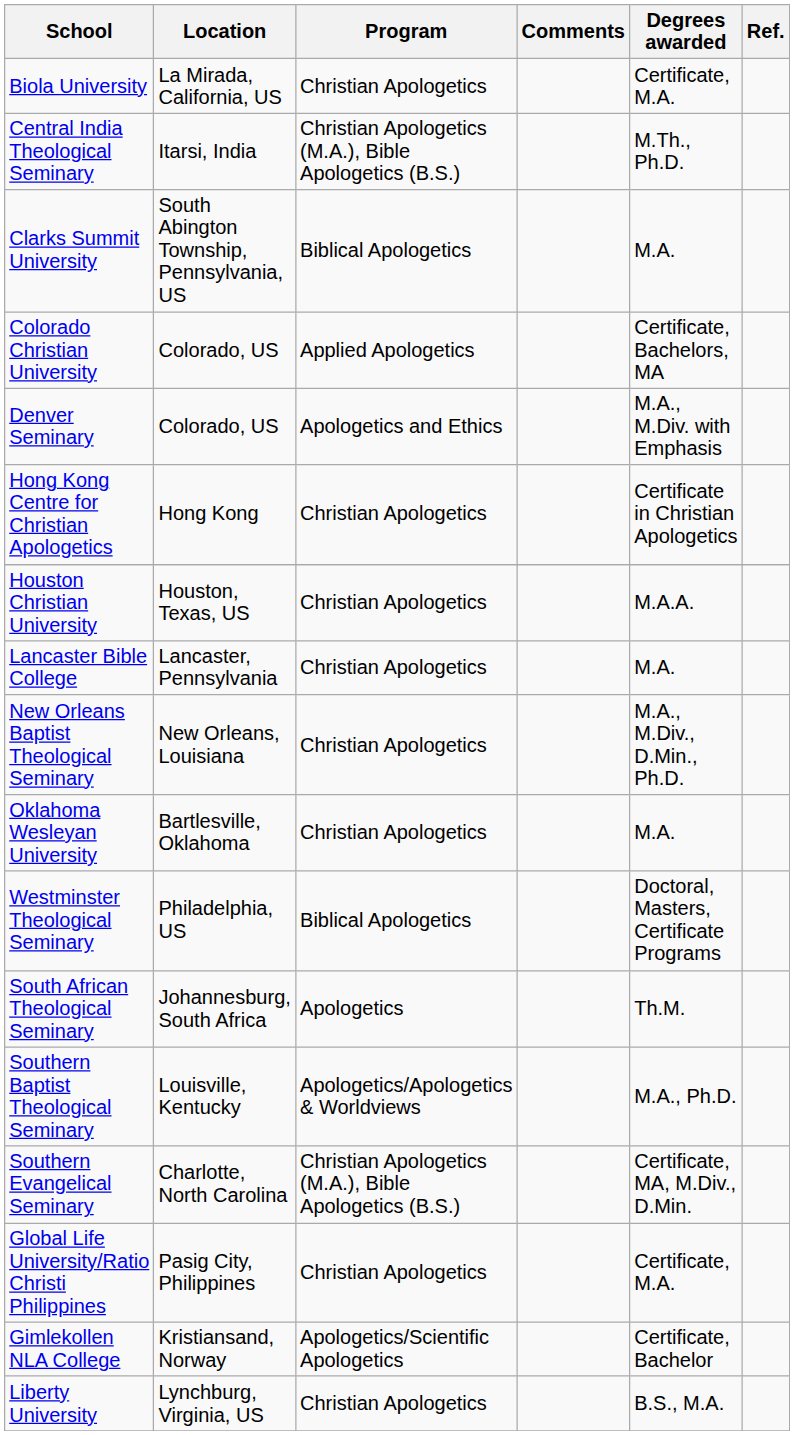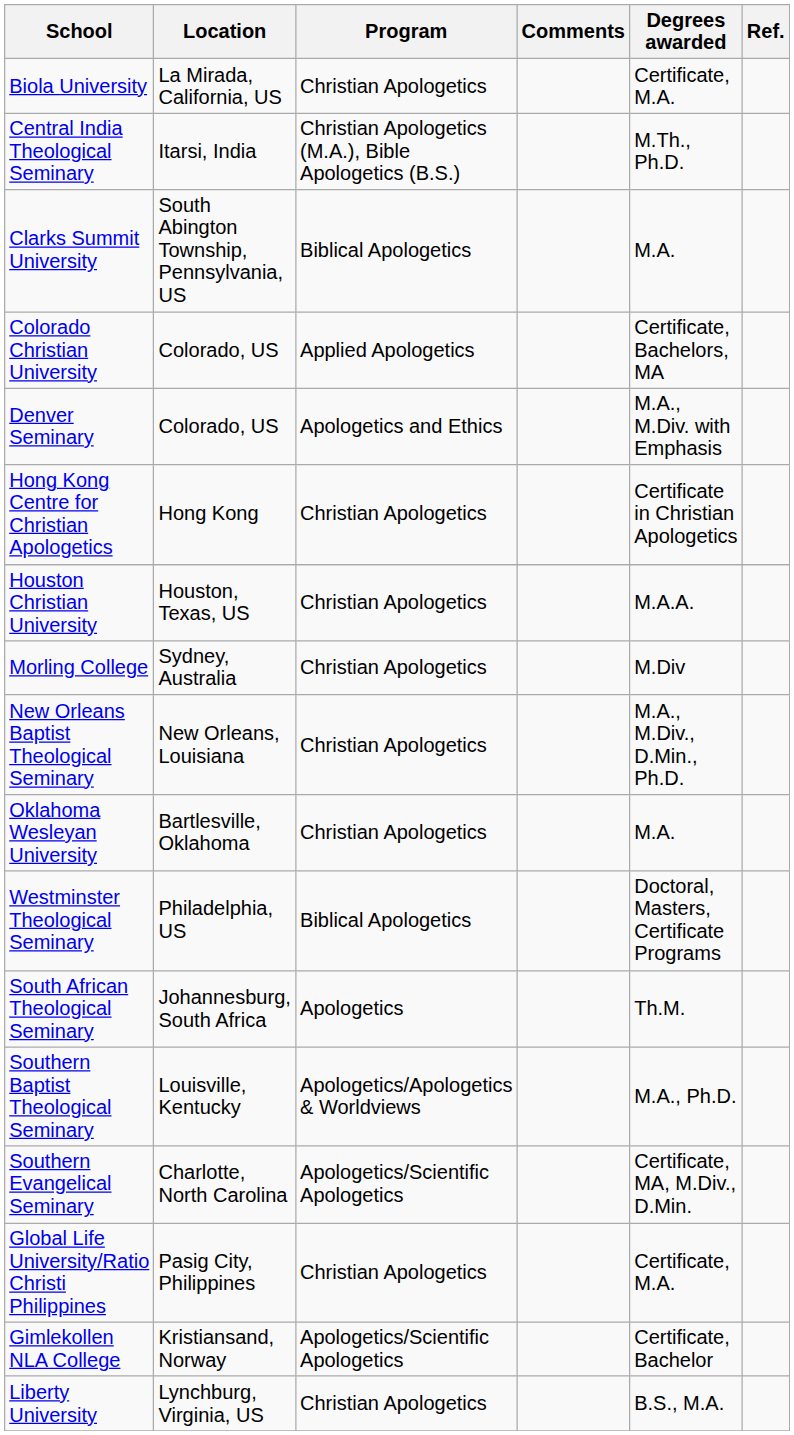- row: Lancaster Bible College | Lancaster, Pennsylvania | Christian Apologetics | M.A.
+ row: Morling College | Sydney, Australia | Christian Apologetics | M.Div
Southern Evangelical Seminary | Program: Christian Apologetics (M.A.), Bible Apologetics (B.S.) -> Apologetics/Scientific Apologetics
